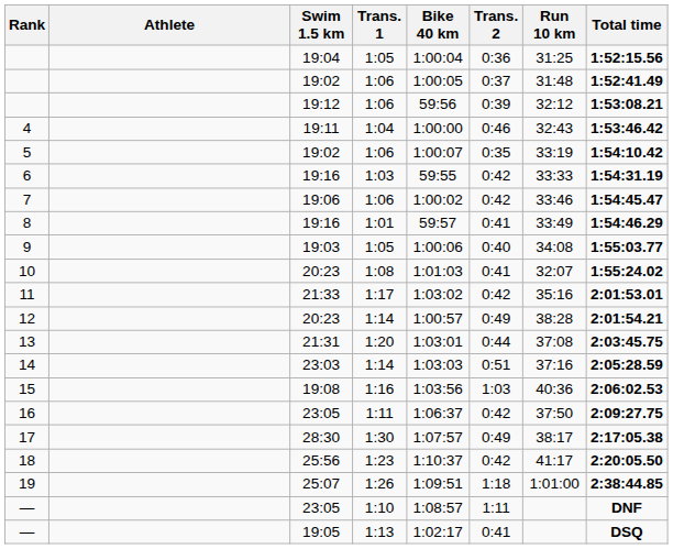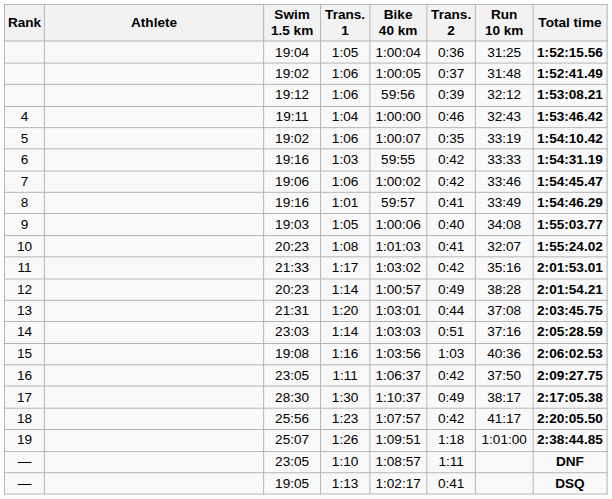17 | Bike 40 km: 1:07:57 -> 1:10:37
18 | Bike 40 km: 1:10:37 -> 1:07:57
